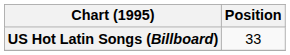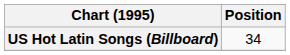US Hot Latin Songs (Billboard) | Position: 33 -> 34
